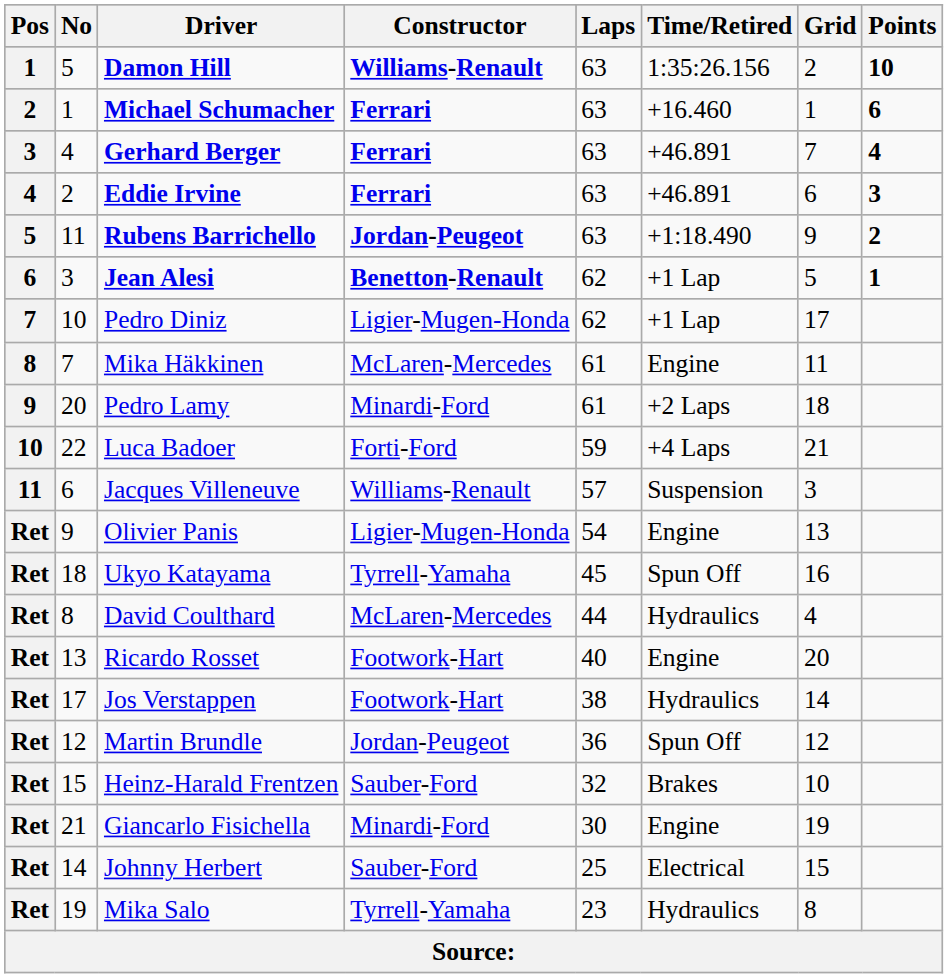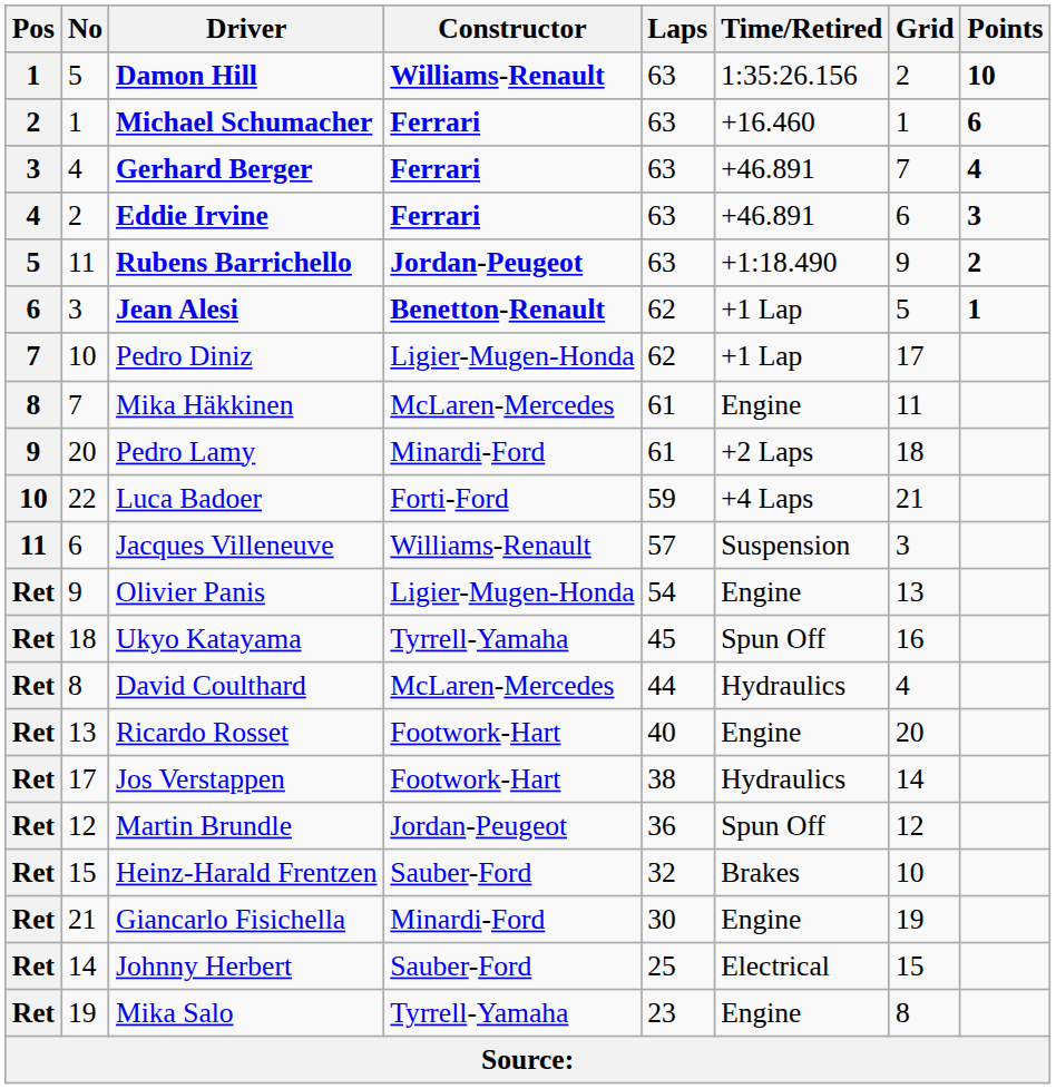Mika Salo | Time/Retired: Hydraulics -> Engine
